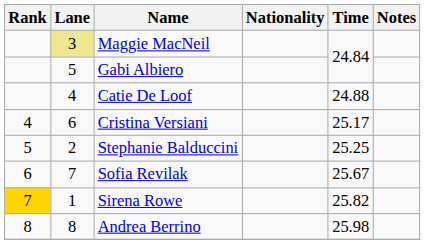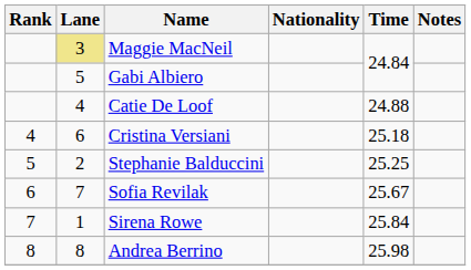Cristina Versiani | Time: 25.17 -> 25.18
Sirena Rowe | Rank: gold background -> no background
Sirena Rowe | Time: 25.82 -> 25.84
